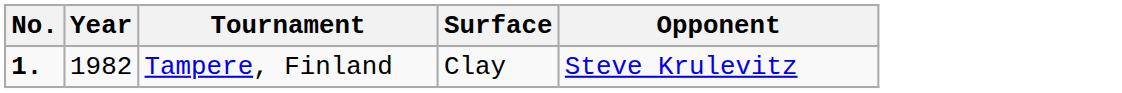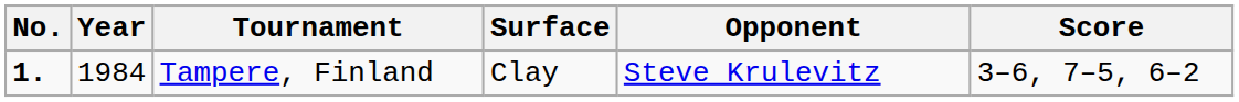+ column: Score | 3–6, 7–5, 6–2
Tampere, Finland | Year: 1982 -> 1984
